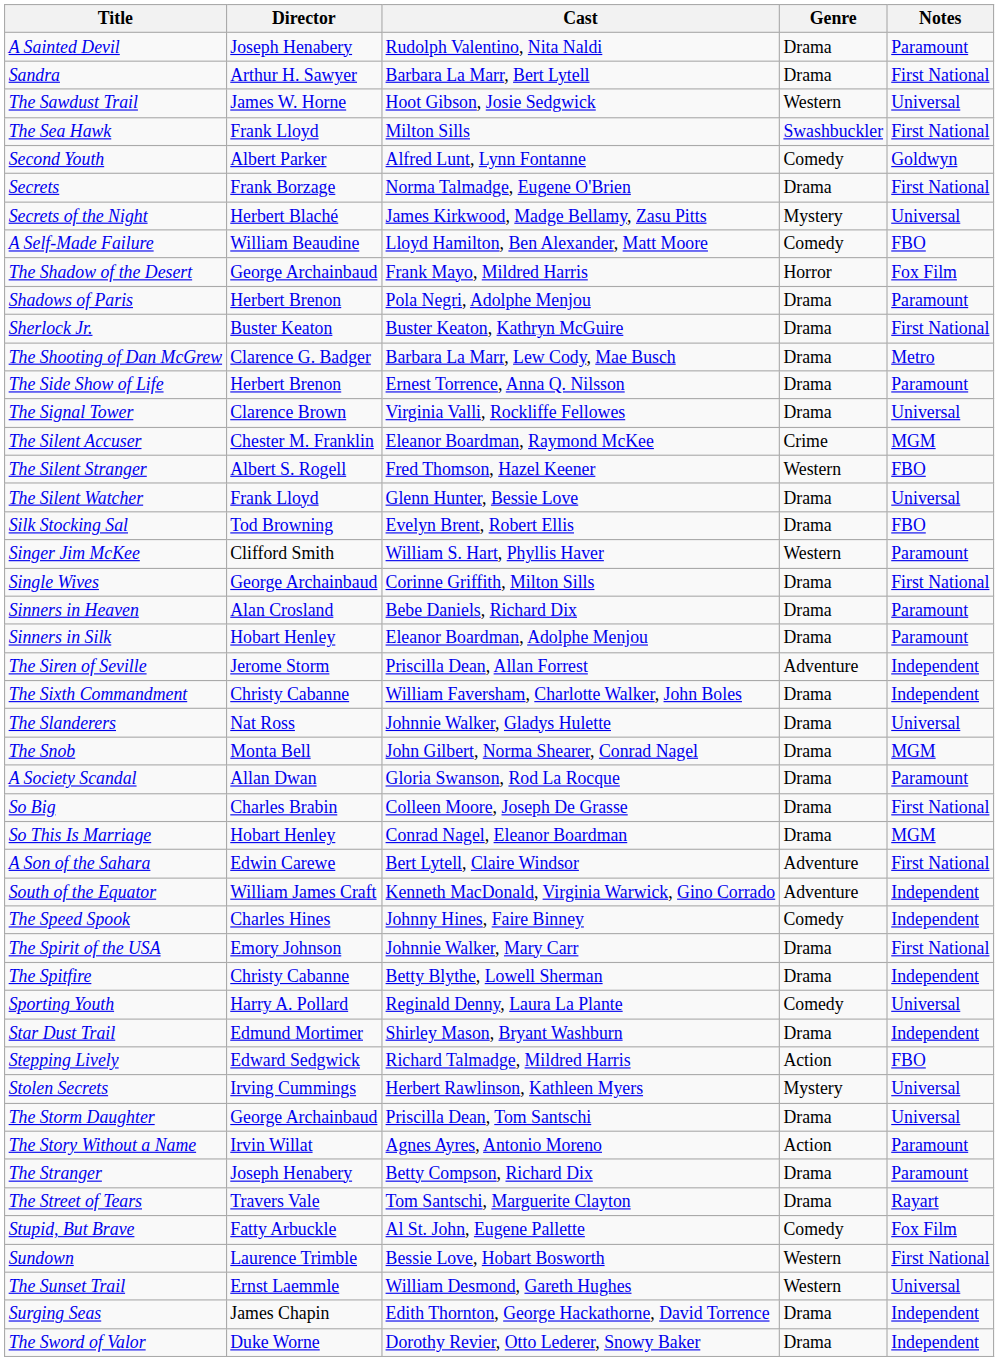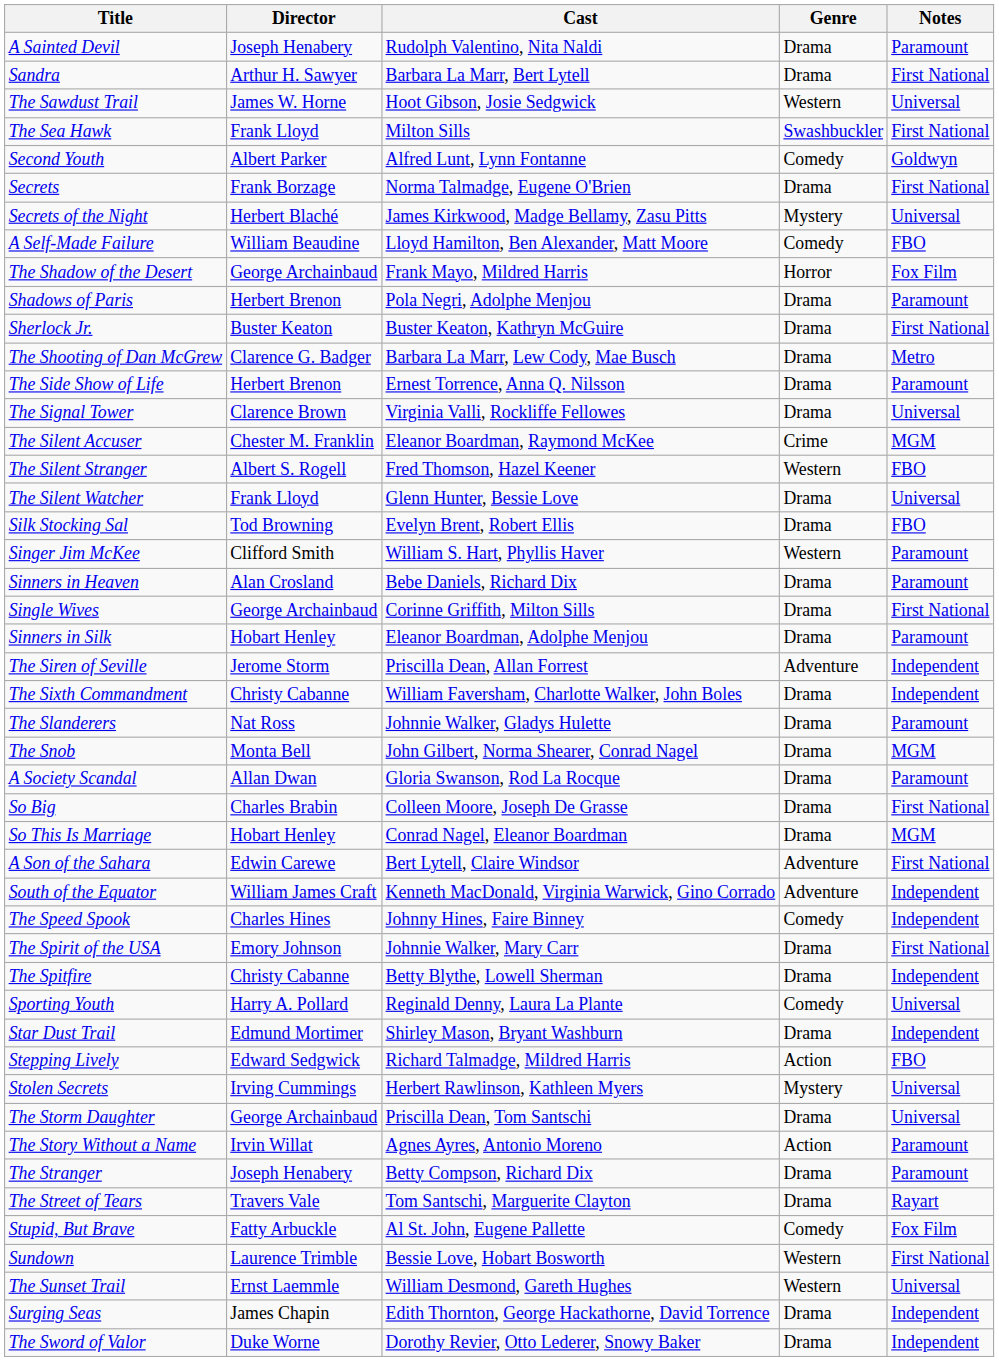rows swapped: Single Wives <-> Sinners in Heaven
The Slanderers | Notes: Universal -> Paramount
